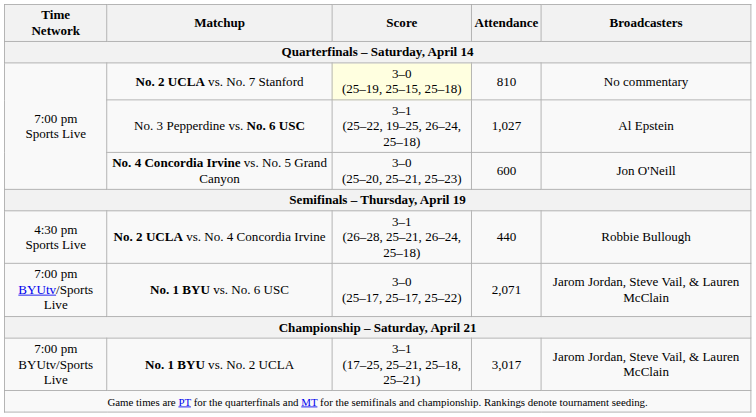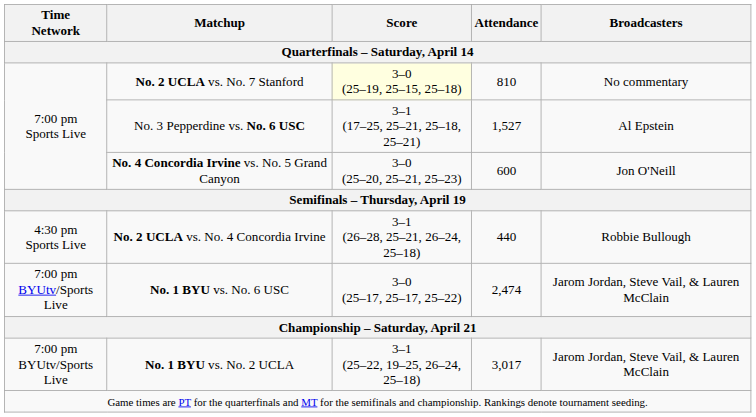No. 3 Pepperdine vs. No. 6 USC | Score: 3–1 (25–22, 19–25, 26–24, 25–18) -> 3–1 (17–25, 25–21, 25–18, 25–21)
No. 3 Pepperdine vs. No. 6 USC | Attendance: 1,027 -> 1,527
No. 1 BYU vs. No. 6 USC | Attendance: 2,071 -> 2,474
No. 1 BYU vs. No. 2 UCLA | Score: 3–1 (17–25, 25–21, 25–18, 25–21) -> 3–1 (25–22, 19–25, 26–24, 25–18)
